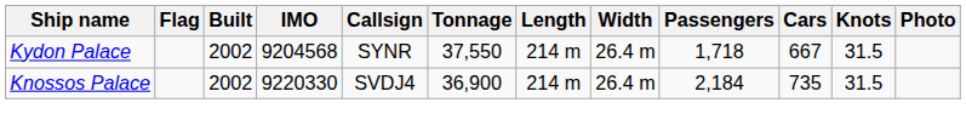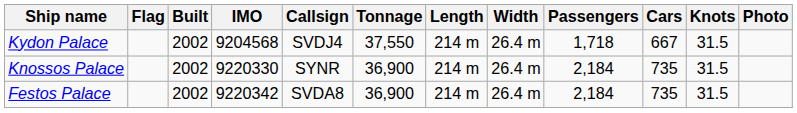Kydon Palace | Callsign: SYNR -> SVDJ4
Knossos Palace | Callsign: SVDJ4 -> SYNR
+ row: Festos Palace | 2002 | 9220342 | SVDA8 | 36,900 | 214 m | 26.4 m | 2,184 | 735 | 31.5
